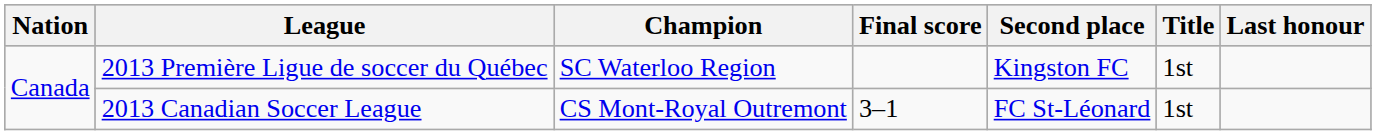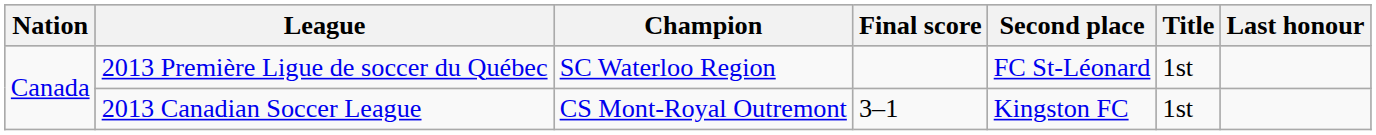2013 Première Ligue de soccer du Québec | Second place: Kingston FC -> FC St-Léonard
2013 Canadian Soccer League | Second place: FC St-Léonard -> Kingston FC
